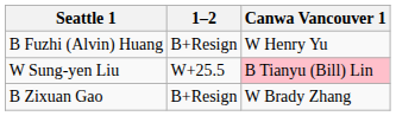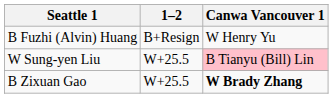B Zixuan Gao | 1–2: B+Resign -> W+25.5
B Zixuan Gao | Canwa Vancouver 1: normal -> bold
